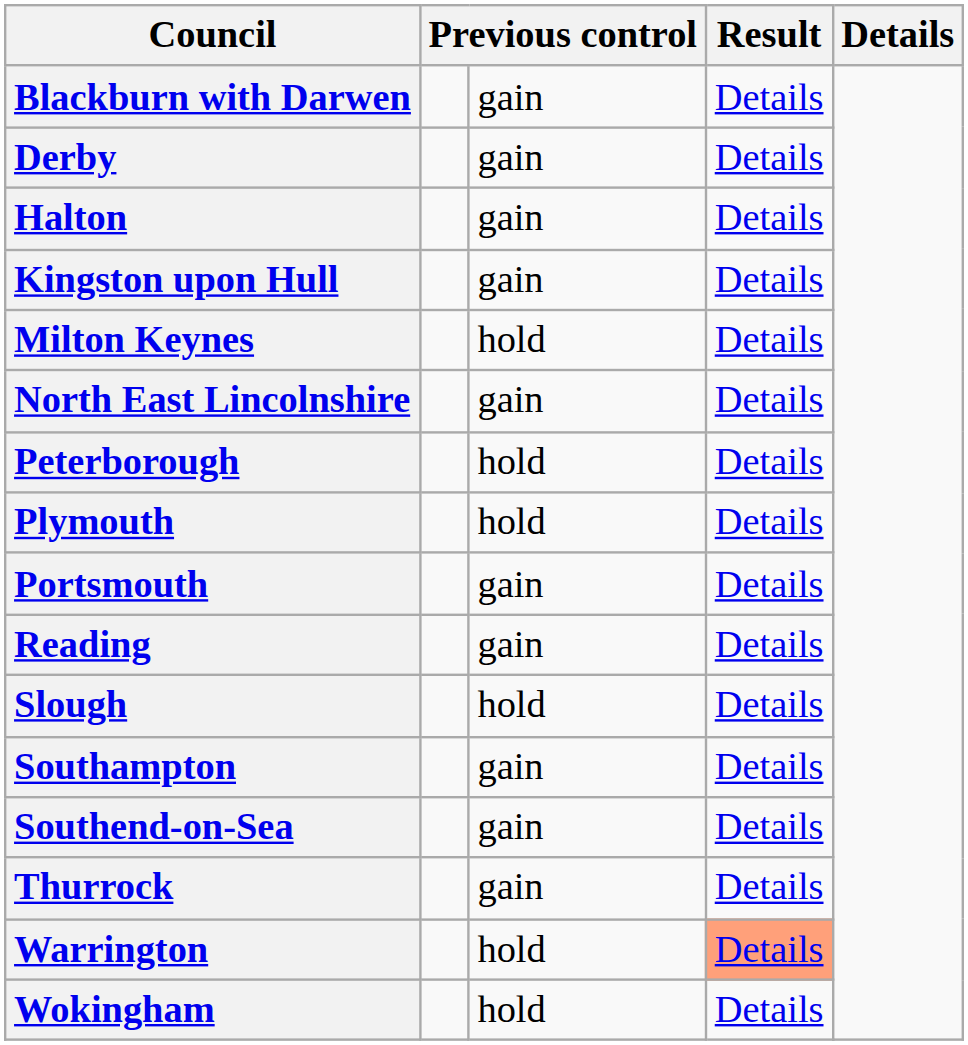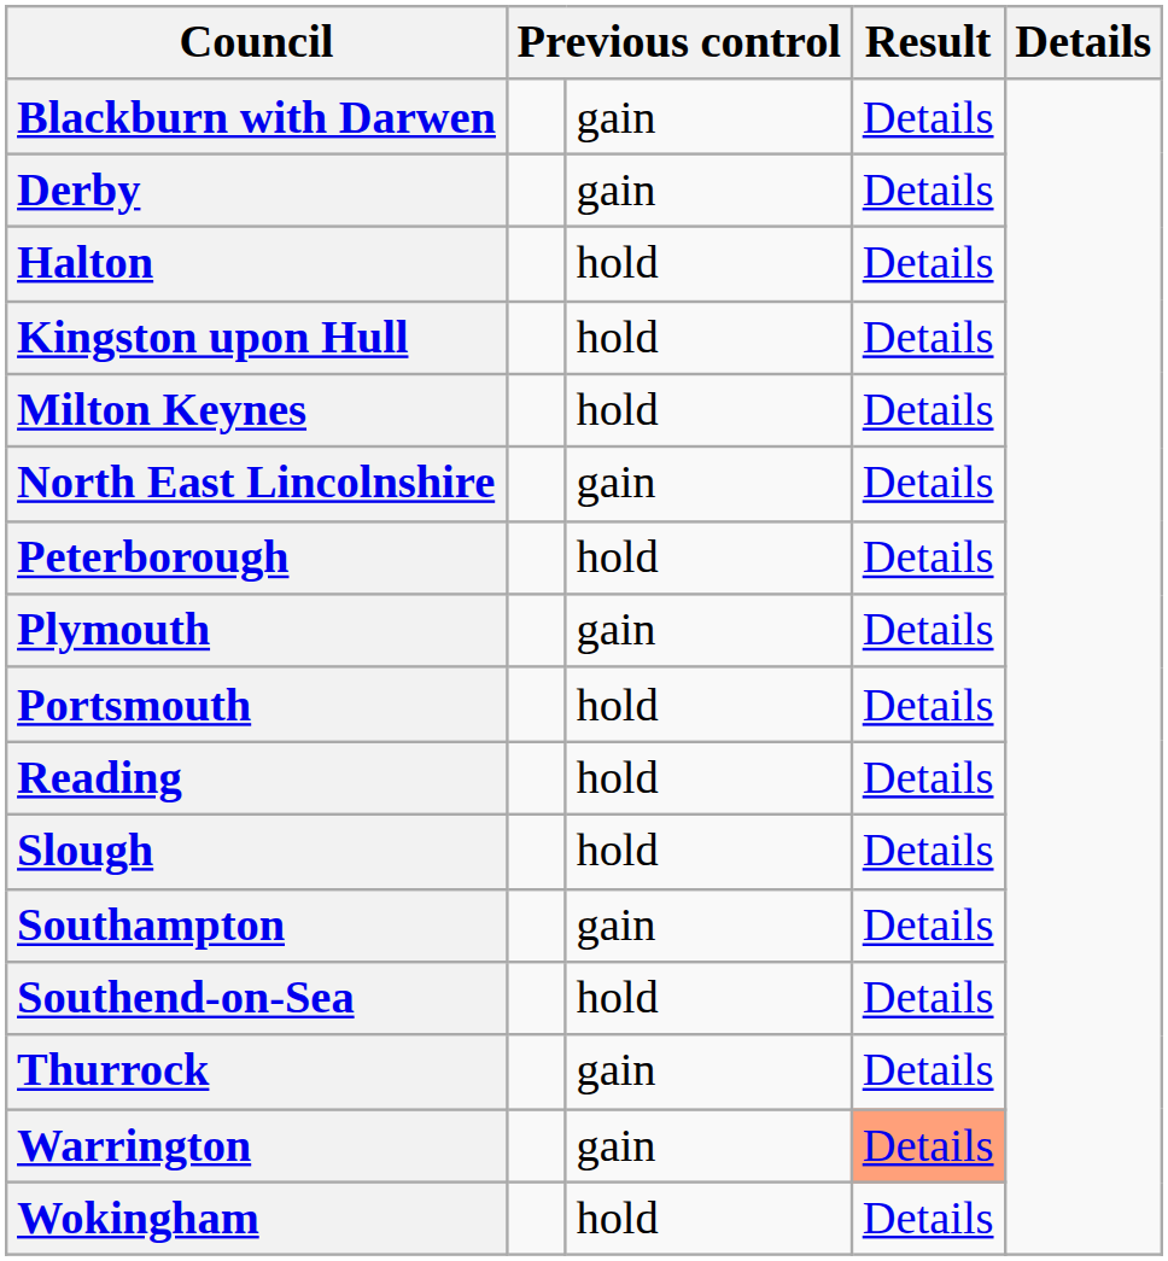Halton | column 3: gain -> hold
Kingston upon Hull | column 3: gain -> hold
Plymouth | column 3: hold -> gain
Portsmouth | column 3: gain -> hold
Reading | column 3: gain -> hold
Southend-on-Sea | column 3: gain -> hold
Warrington | column 3: hold -> gain
